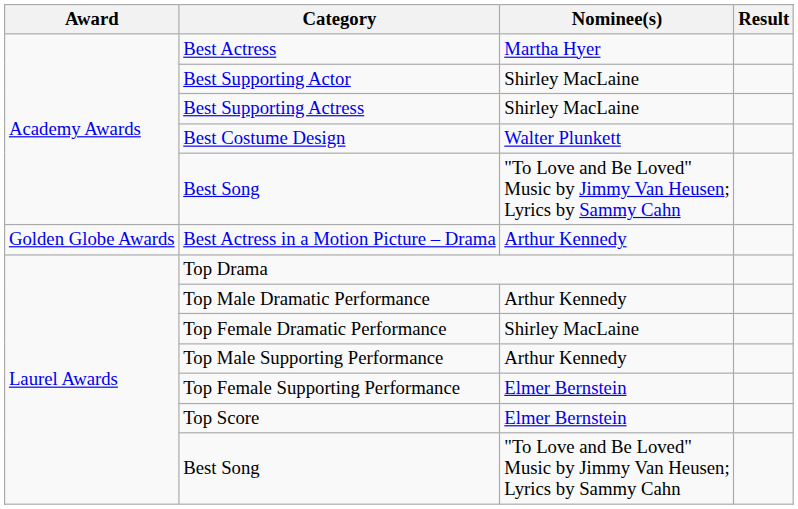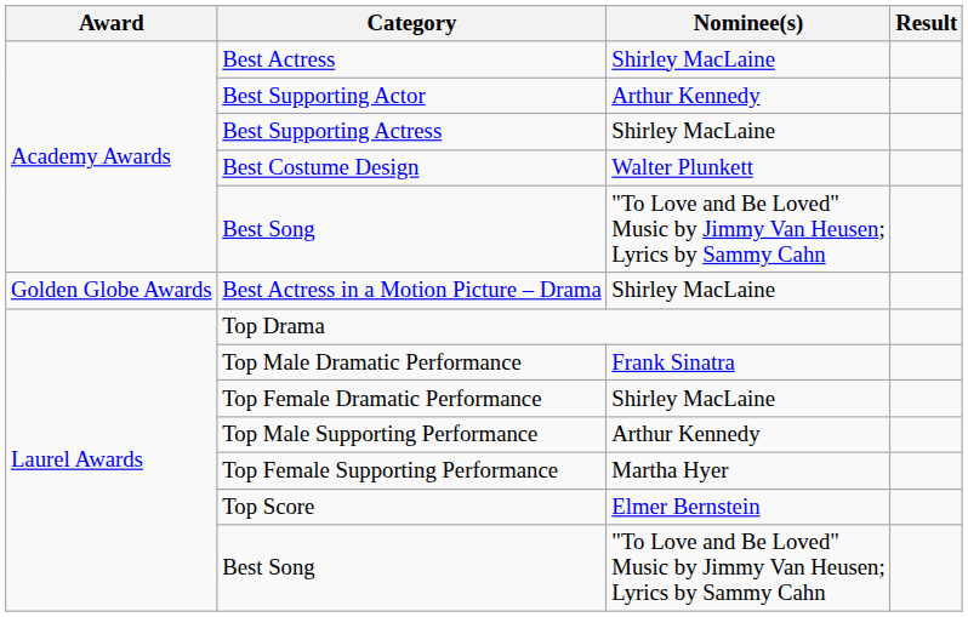Best Actress | Nominee(s): Martha Hyer -> Shirley MacLaine
Best Supporting Actor | Nominee(s): Shirley MacLaine -> Arthur Kennedy
Best Actress in a Motion Picture – Drama | Nominee(s): Arthur Kennedy -> Shirley MacLaine
Top Male Dramatic Performance | Nominee(s): Arthur Kennedy -> Frank Sinatra
Top Female Supporting Performance | Nominee(s): Elmer Bernstein -> Martha Hyer
